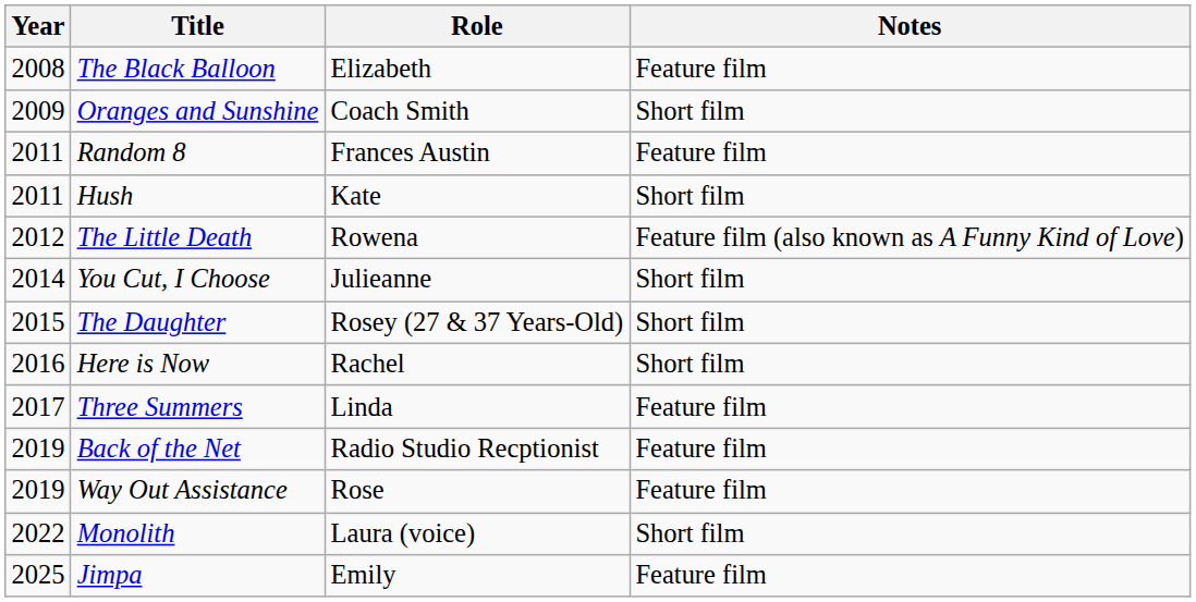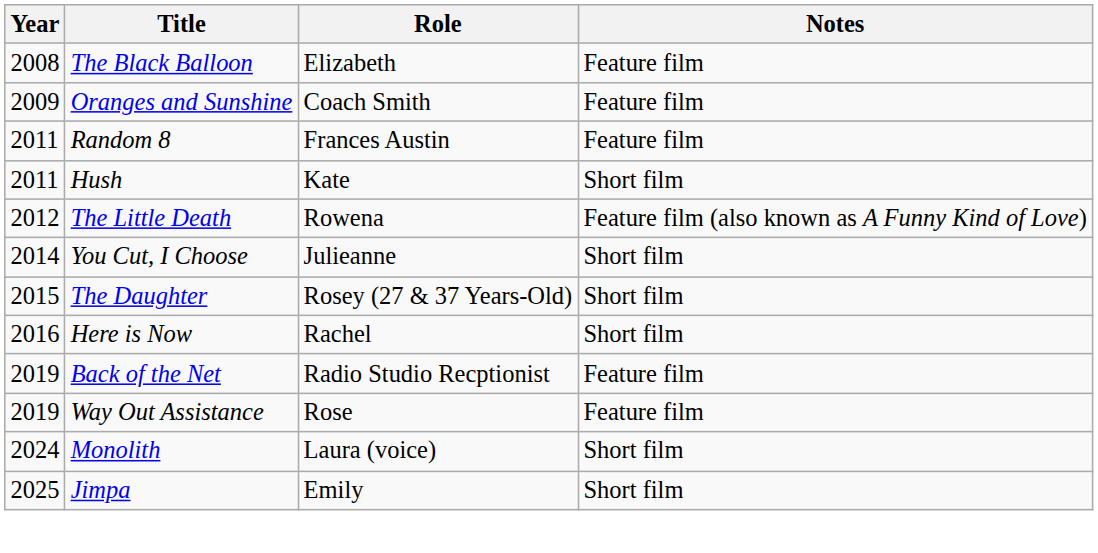Oranges and Sunshine | Notes: Short film -> Feature film
- row: 2017 | Three Summers | Linda | Feature film
Monolith | Year: 2022 -> 2024
Jimpa | Notes: Feature film -> Short film
